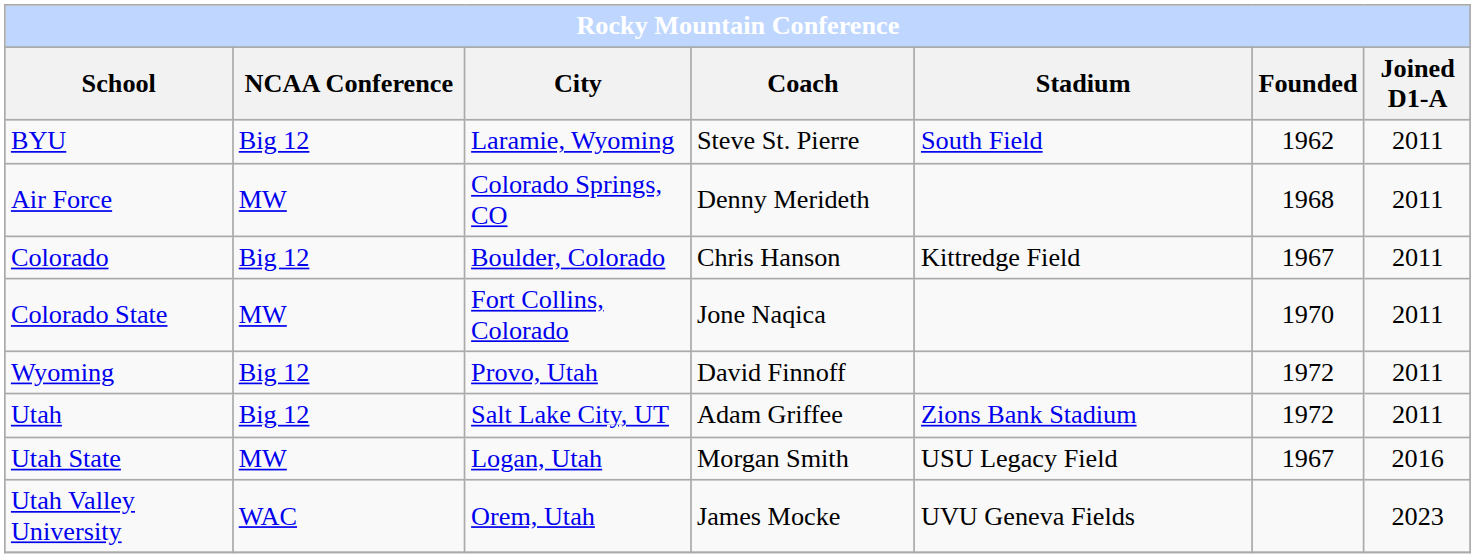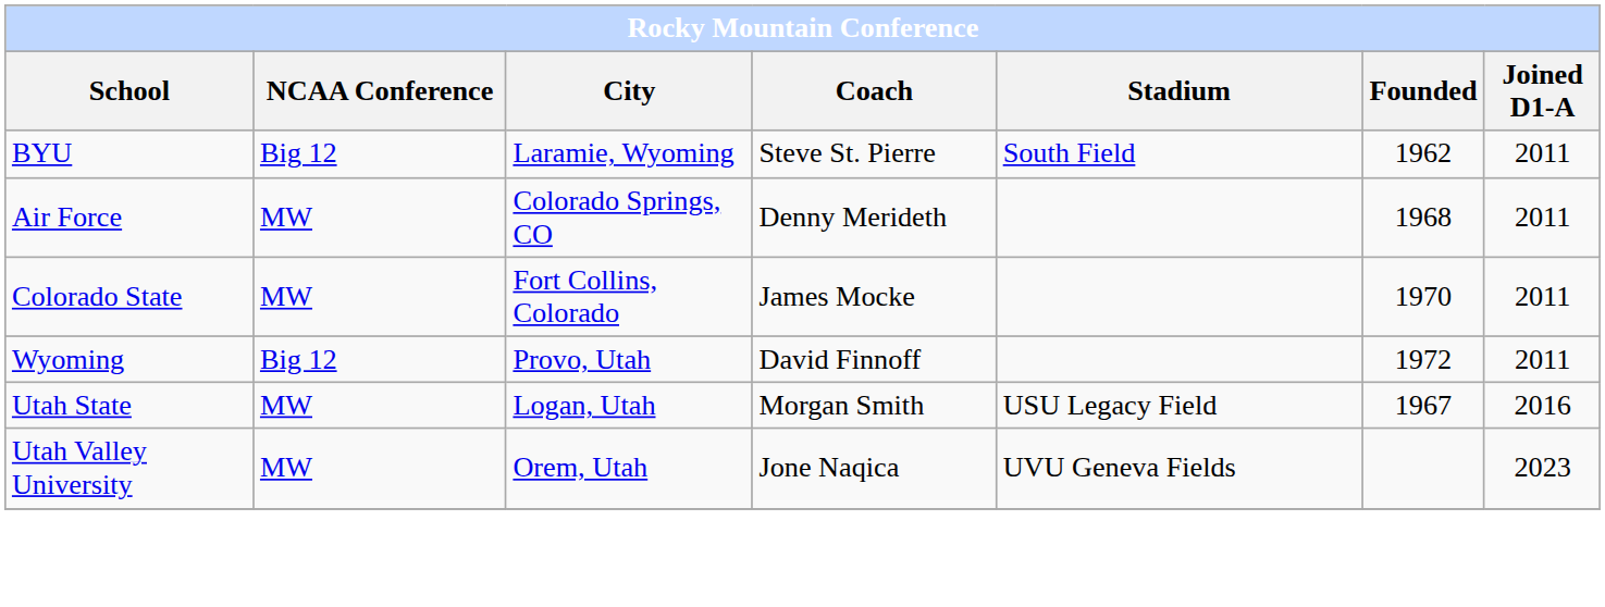- row: Colorado | Big 12 | Boulder, Colorado | Chris Hanson | Kittredge Field | 1967 | 2011
Colorado State | Coach: Jone Naqica -> James Mocke
- row: Utah | Big 12 | Salt Lake City, UT | Adam Griffee | Zions Bank Stadium | 1972 | 2011
Utah Valley University | NCAA Conference: WAC -> MW
Utah Valley University | Coach: James Mocke -> Jone Naqica
